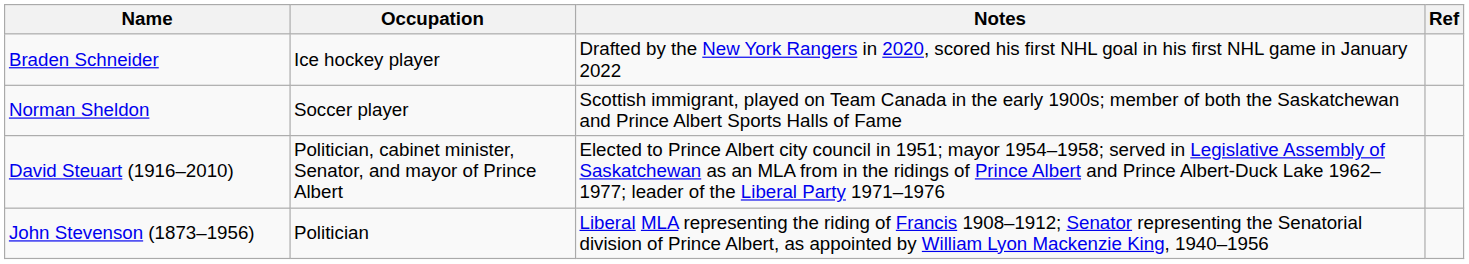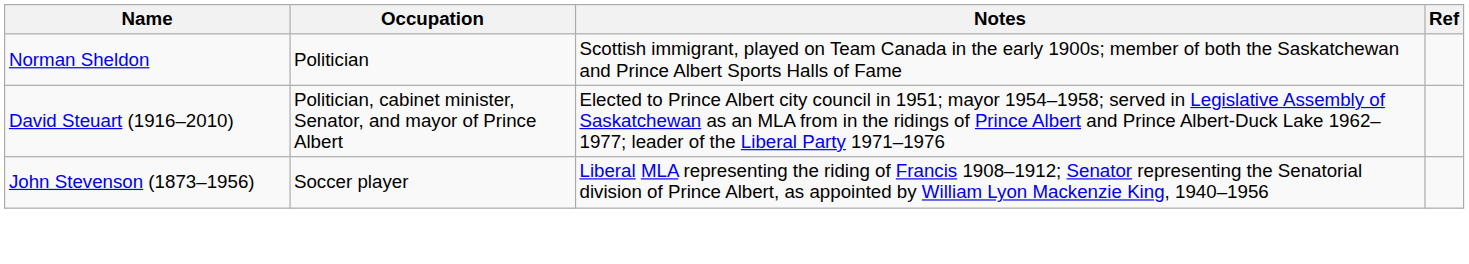- row: Braden Schneider | Ice hockey player | Drafted by the New York Rangers in 2020, scored his first NHL goal in his first NHL game in January 2022
Norman Sheldon | Occupation: Soccer player -> Politician
John Stevenson (1873–1956) | Occupation: Politician -> Soccer player
